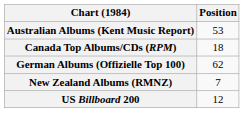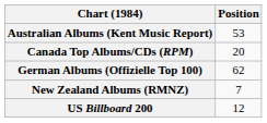Canada Top Albums/CDs (RPM) | Position: 18 -> 20
